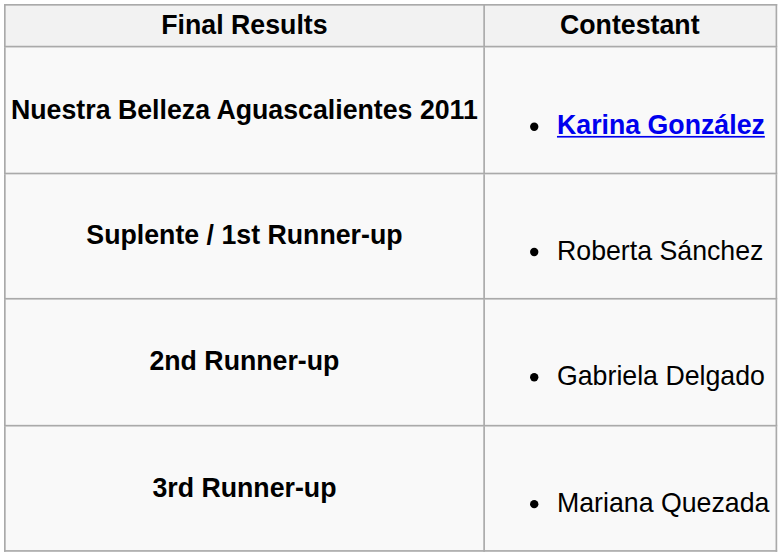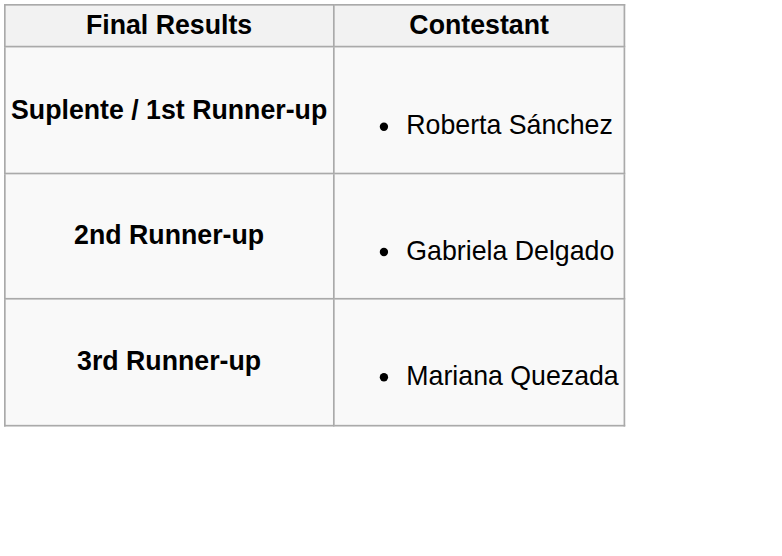- row: Nuestra Belleza Aguascalientes 2011 | Karina González
